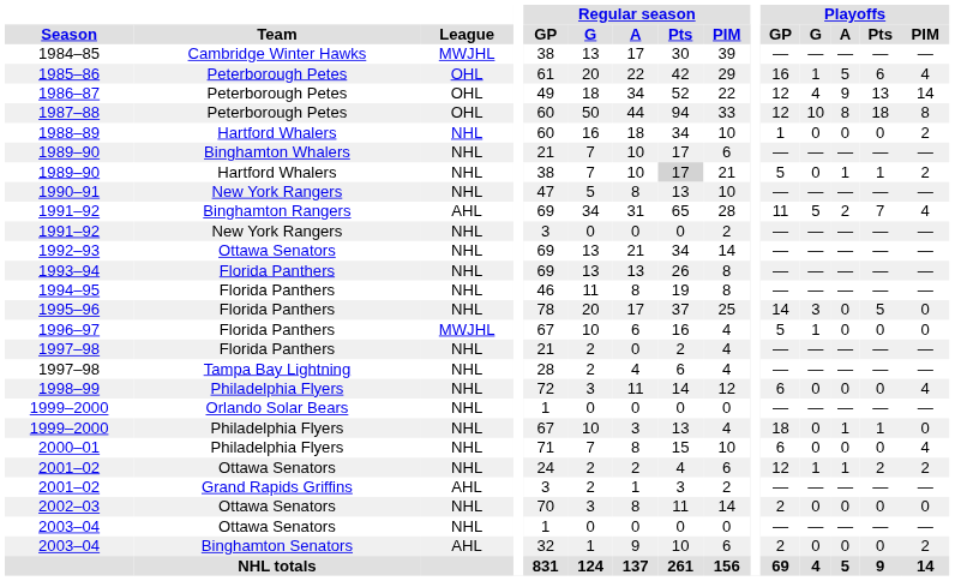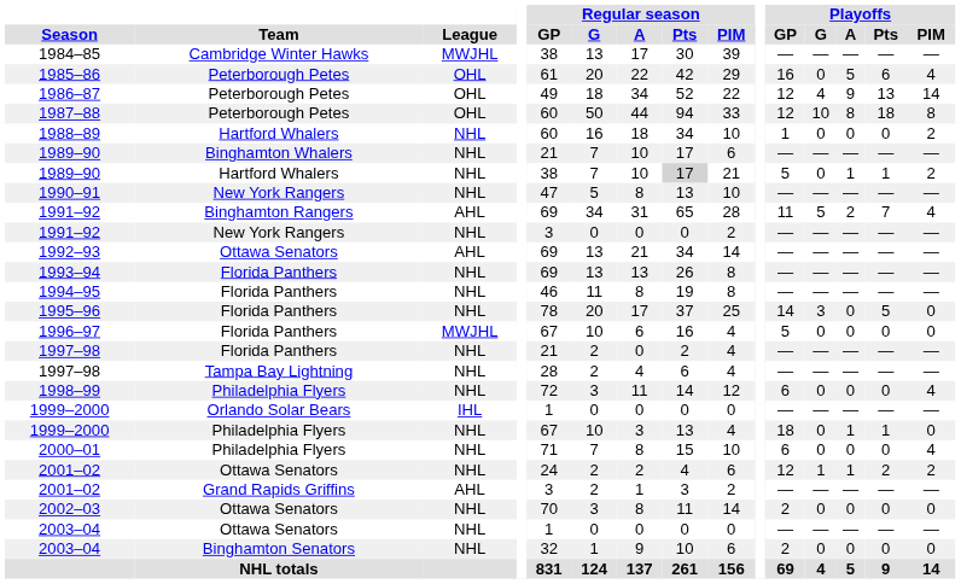1985–86 | Playoffs / G: 1 -> 0
1992–93 | League: NHL -> AHL
1996–97 | Playoffs / G: 1 -> 0
1999–2000 / Orlando Solar Bears | League: NHL -> IHL
2003–04 / Binghamton Senators | League: AHL -> NHL
2003–04 / Binghamton Senators | Playoffs / PIM: 2 -> 0
